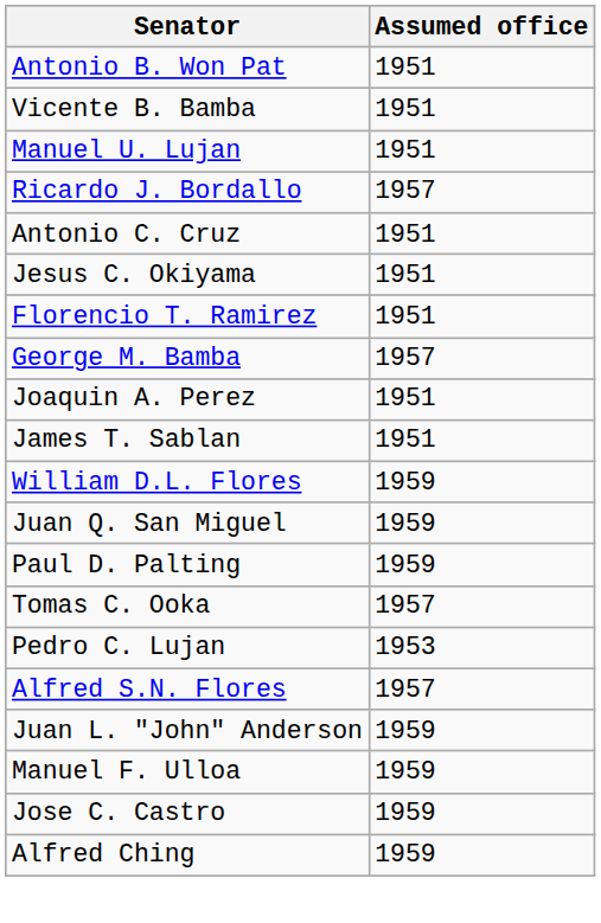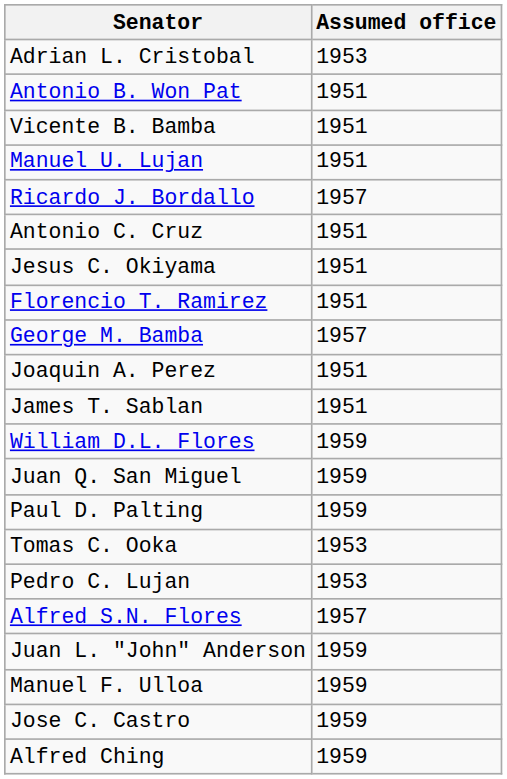+ row: Adrian L. Cristobal | 1953
Tomas C. Ooka | Assumed office: 1957 -> 1953
